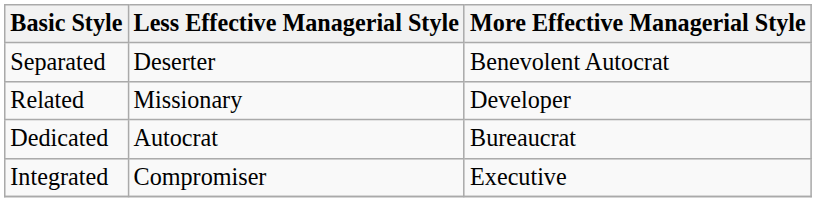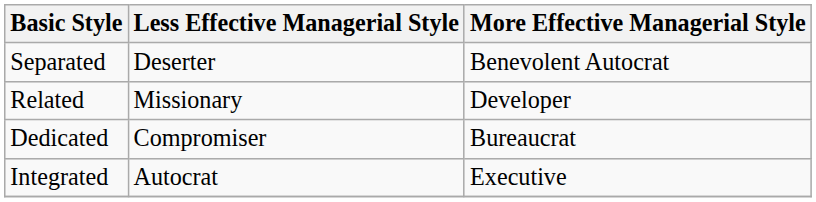Dedicated | Less Effective Managerial Style: Autocrat -> Compromiser
Integrated | Less Effective Managerial Style: Compromiser -> Autocrat
